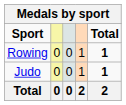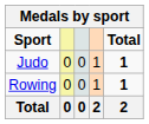rows swapped: Judo <-> Rowing
